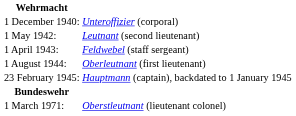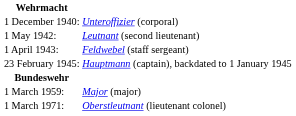- row: 1 August 1944: | Oberleutnant (first lieutenant)
+ row: 1 March 1959: | Major (major)
